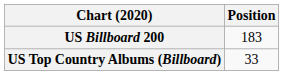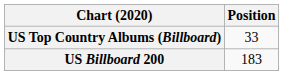rows swapped: US Billboard 200 <-> US Top Country Albums (Billboard)
